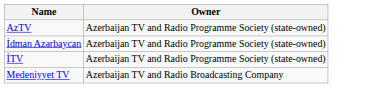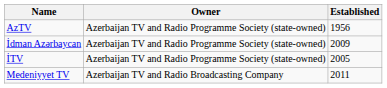+ column: Established | 1956 | 2009 | 2005 | 2011
